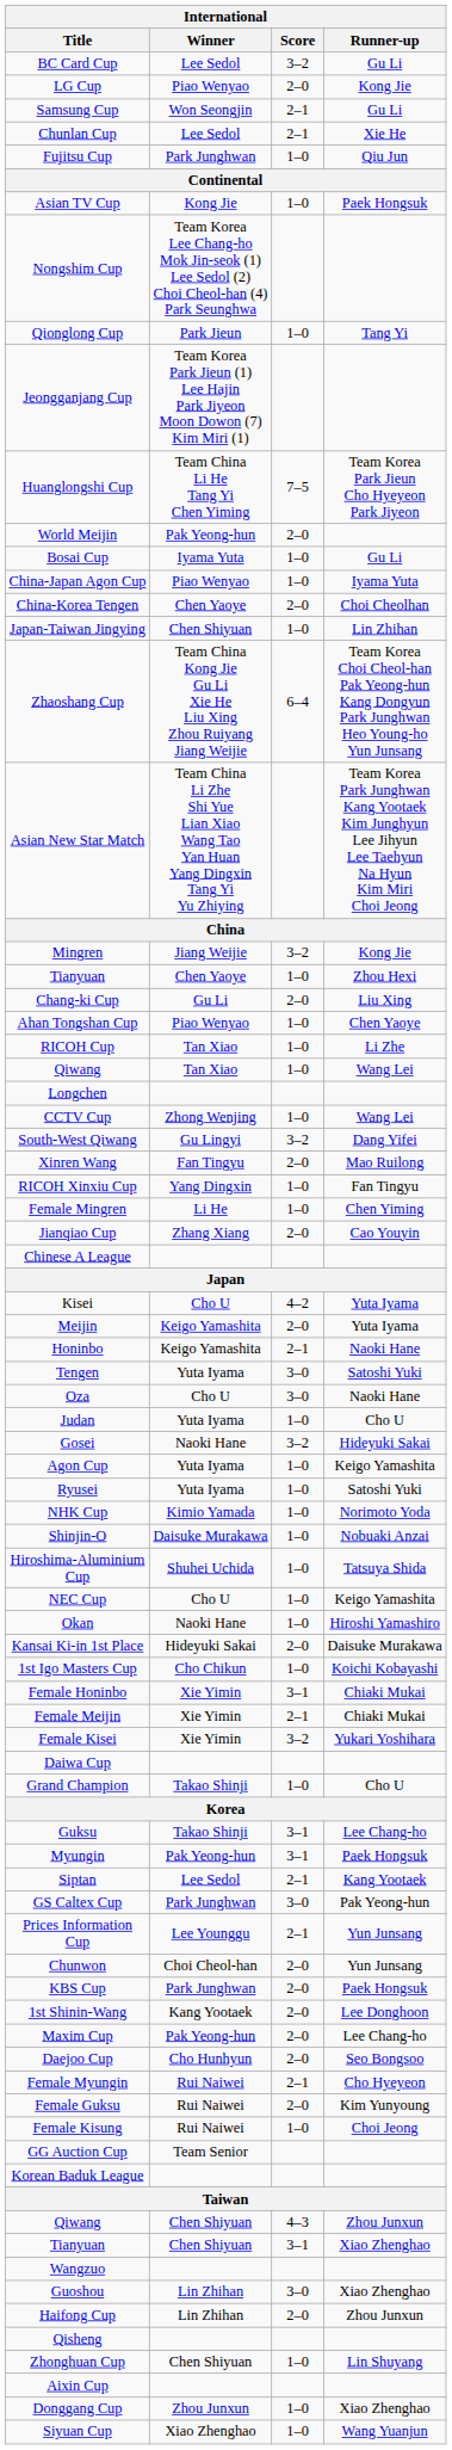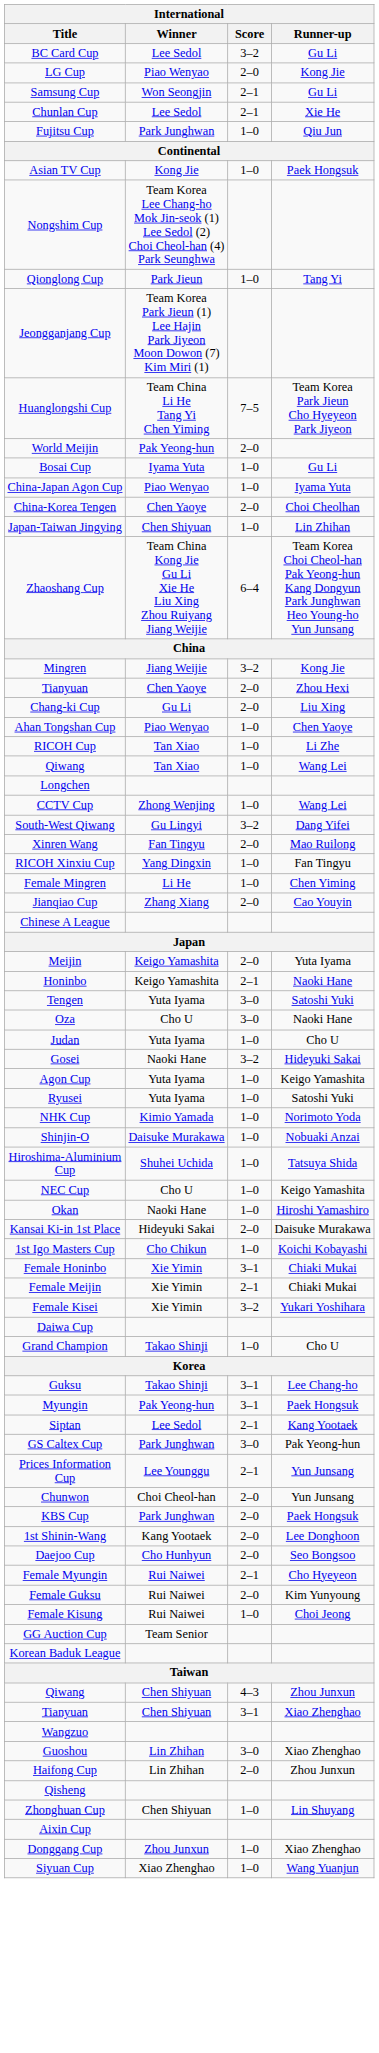- row: Asian New Star Match | Team China Li Zhe Shi Yue Lian Xiao Wang Tao Yan Huan Yang Dingxin Tang Yi Yu Zhiying | Team Korea Park Junghwan Kang Yootaek Kim Junghyun Lee Jihyun Lee Taehyun Na Hyun Kim Miri Choi Jeong
Tianyuan / Zhou Hexi | Score: 1–0 -> 2–0
- row: Kisei | Cho U | 4–2 | Yuta Iyama
- row: Maxim Cup | Pak Yeong-hun | 2–0 | Lee Chang-ho
